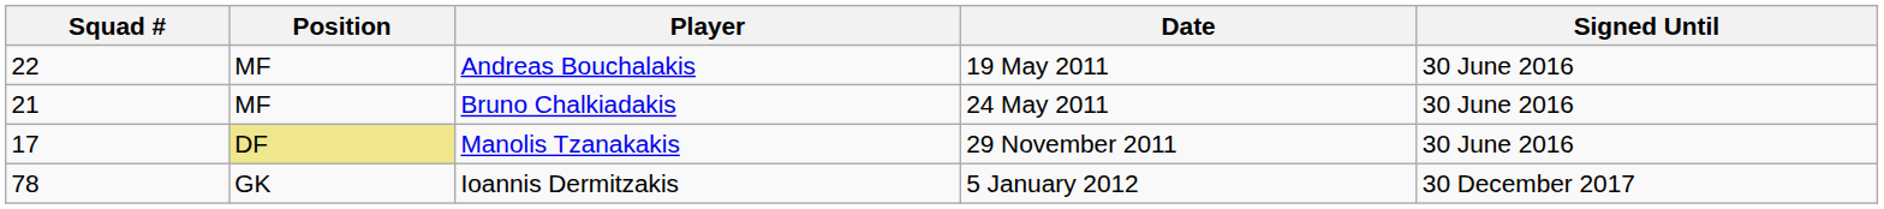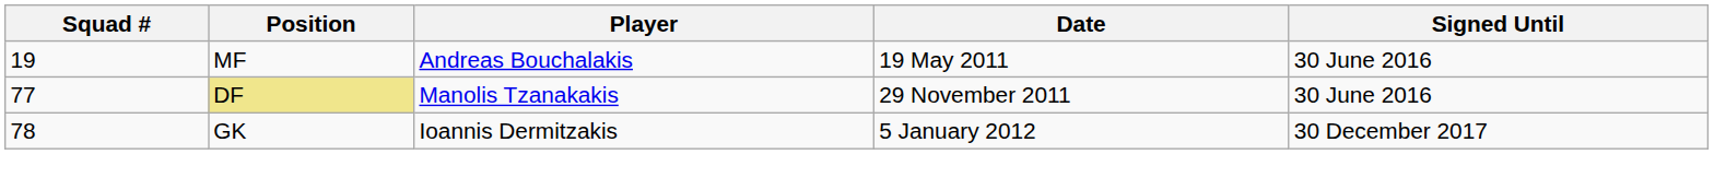Andreas Bouchalakis | Squad #: 22 -> 19
- row: 21 | MF | Bruno Chalkiadakis | 24 May 2011 | 30 June 2016
Manolis Tzanakakis | Squad #: 17 -> 77
